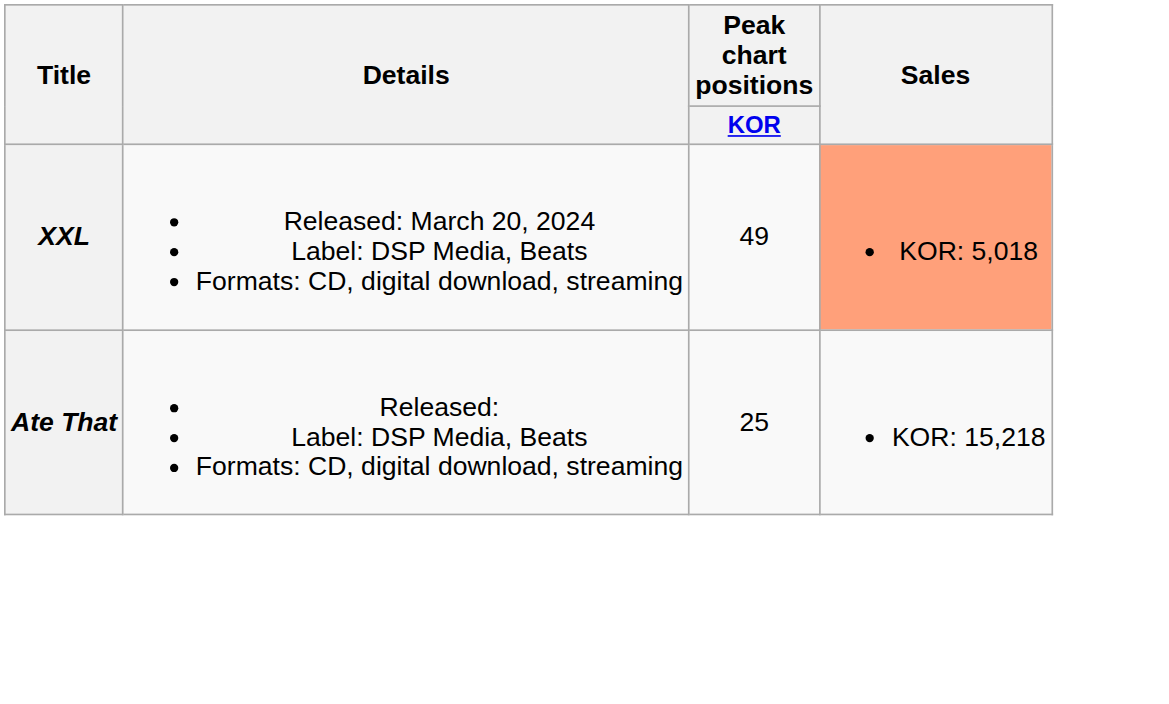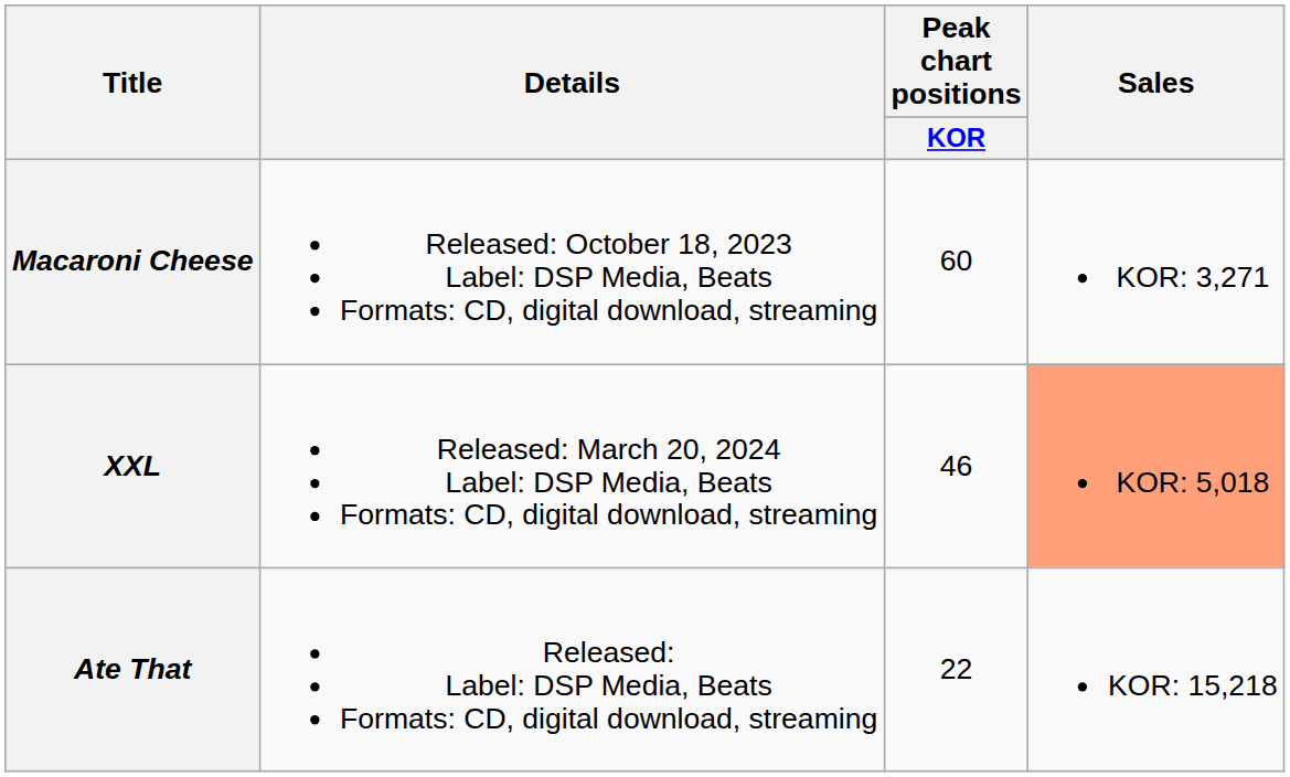+ row: Macaroni Cheese | Released: October 18, 2023 Label: DSP Media, Beats Formats: CD, digital download, streaming | 60 | KOR: 3,271
XXL | Peak chart positions / KOR: 49 -> 46
Ate That | Peak chart positions / KOR: 25 -> 22
